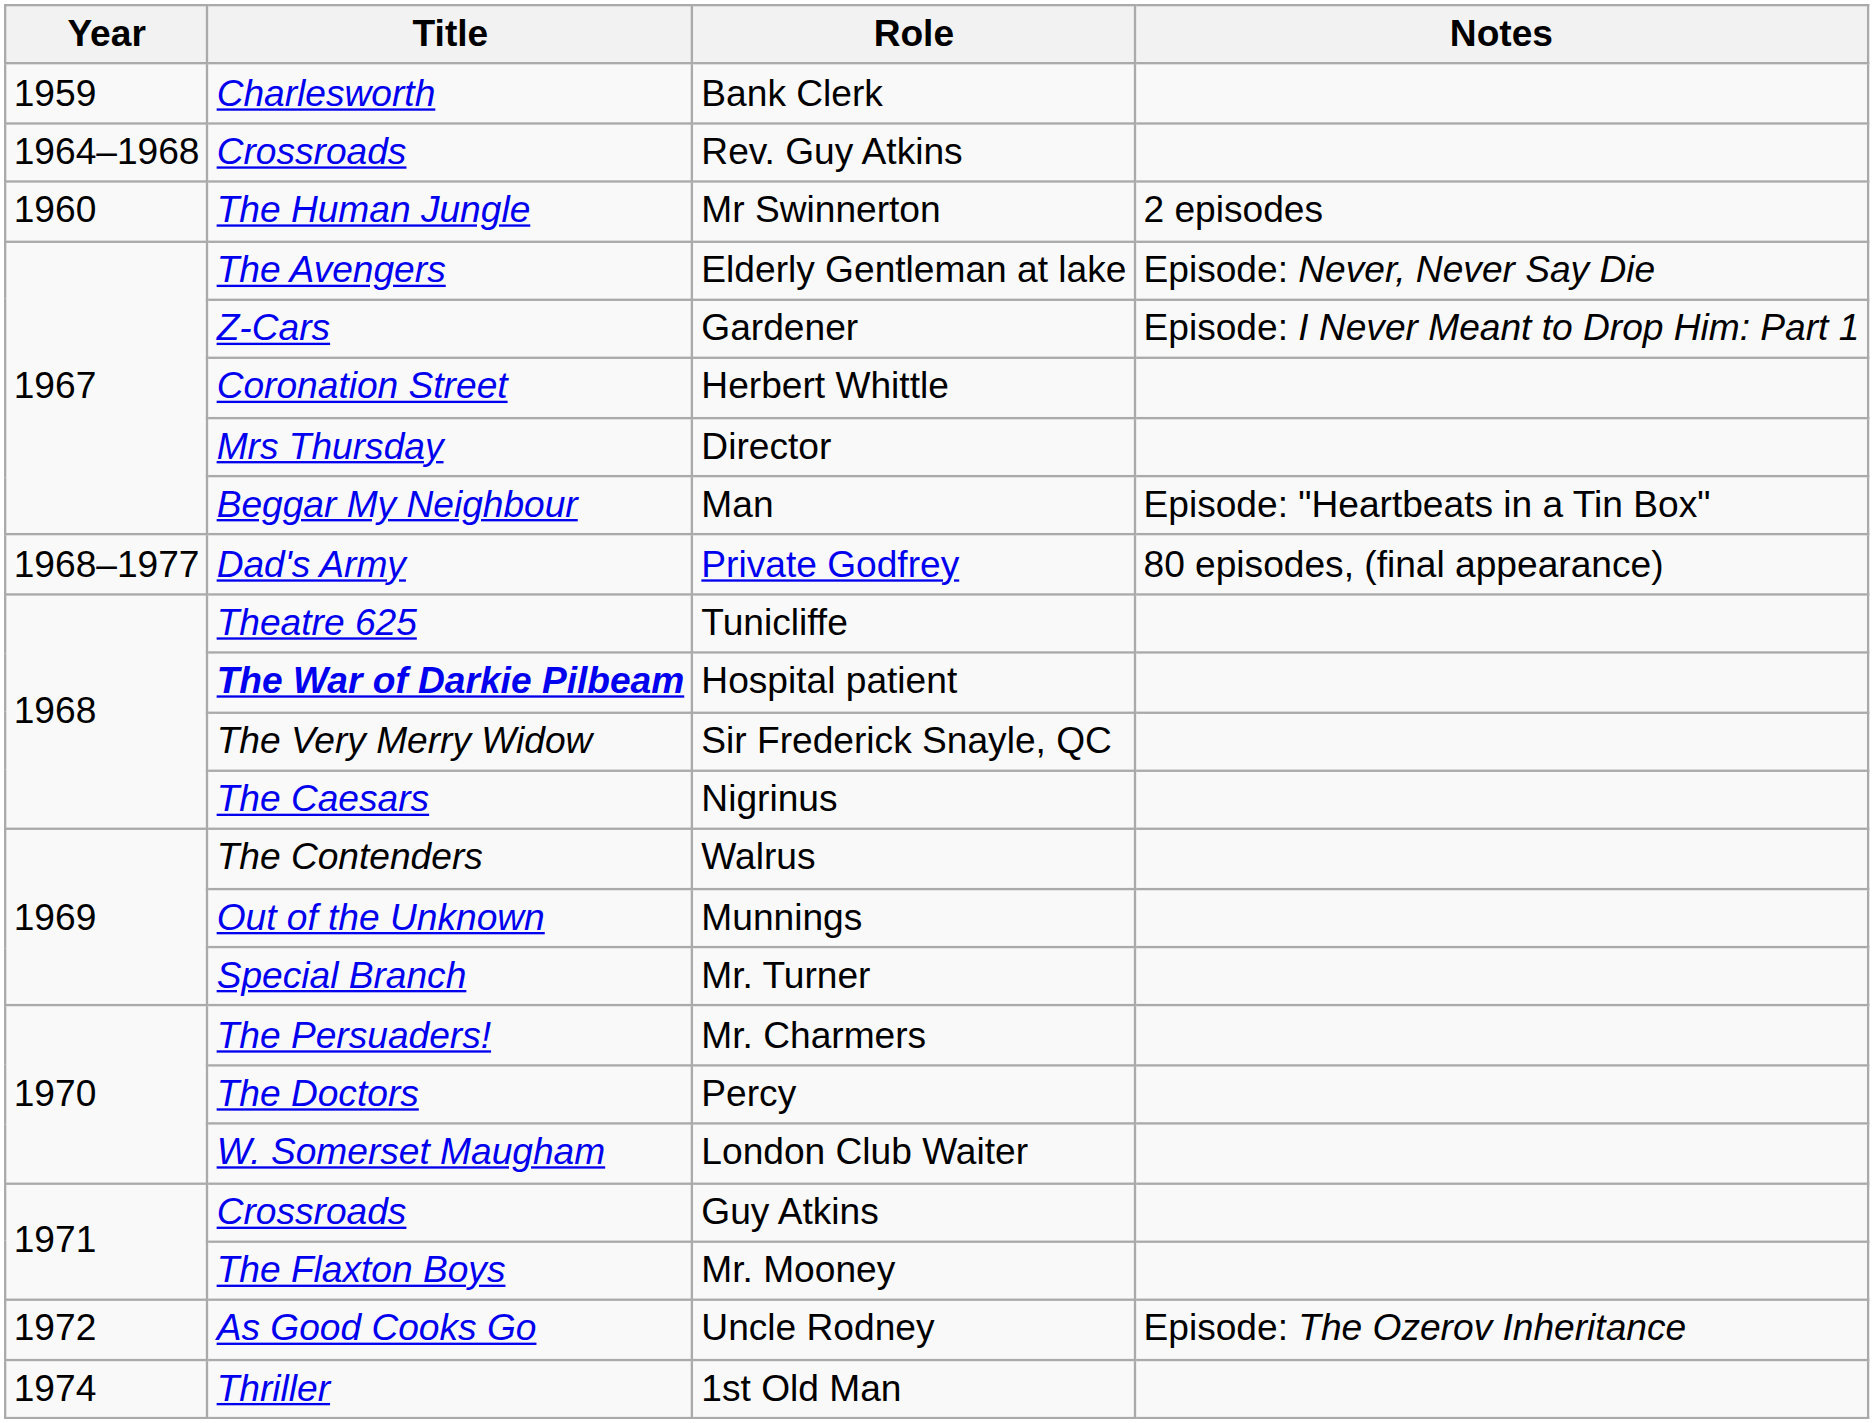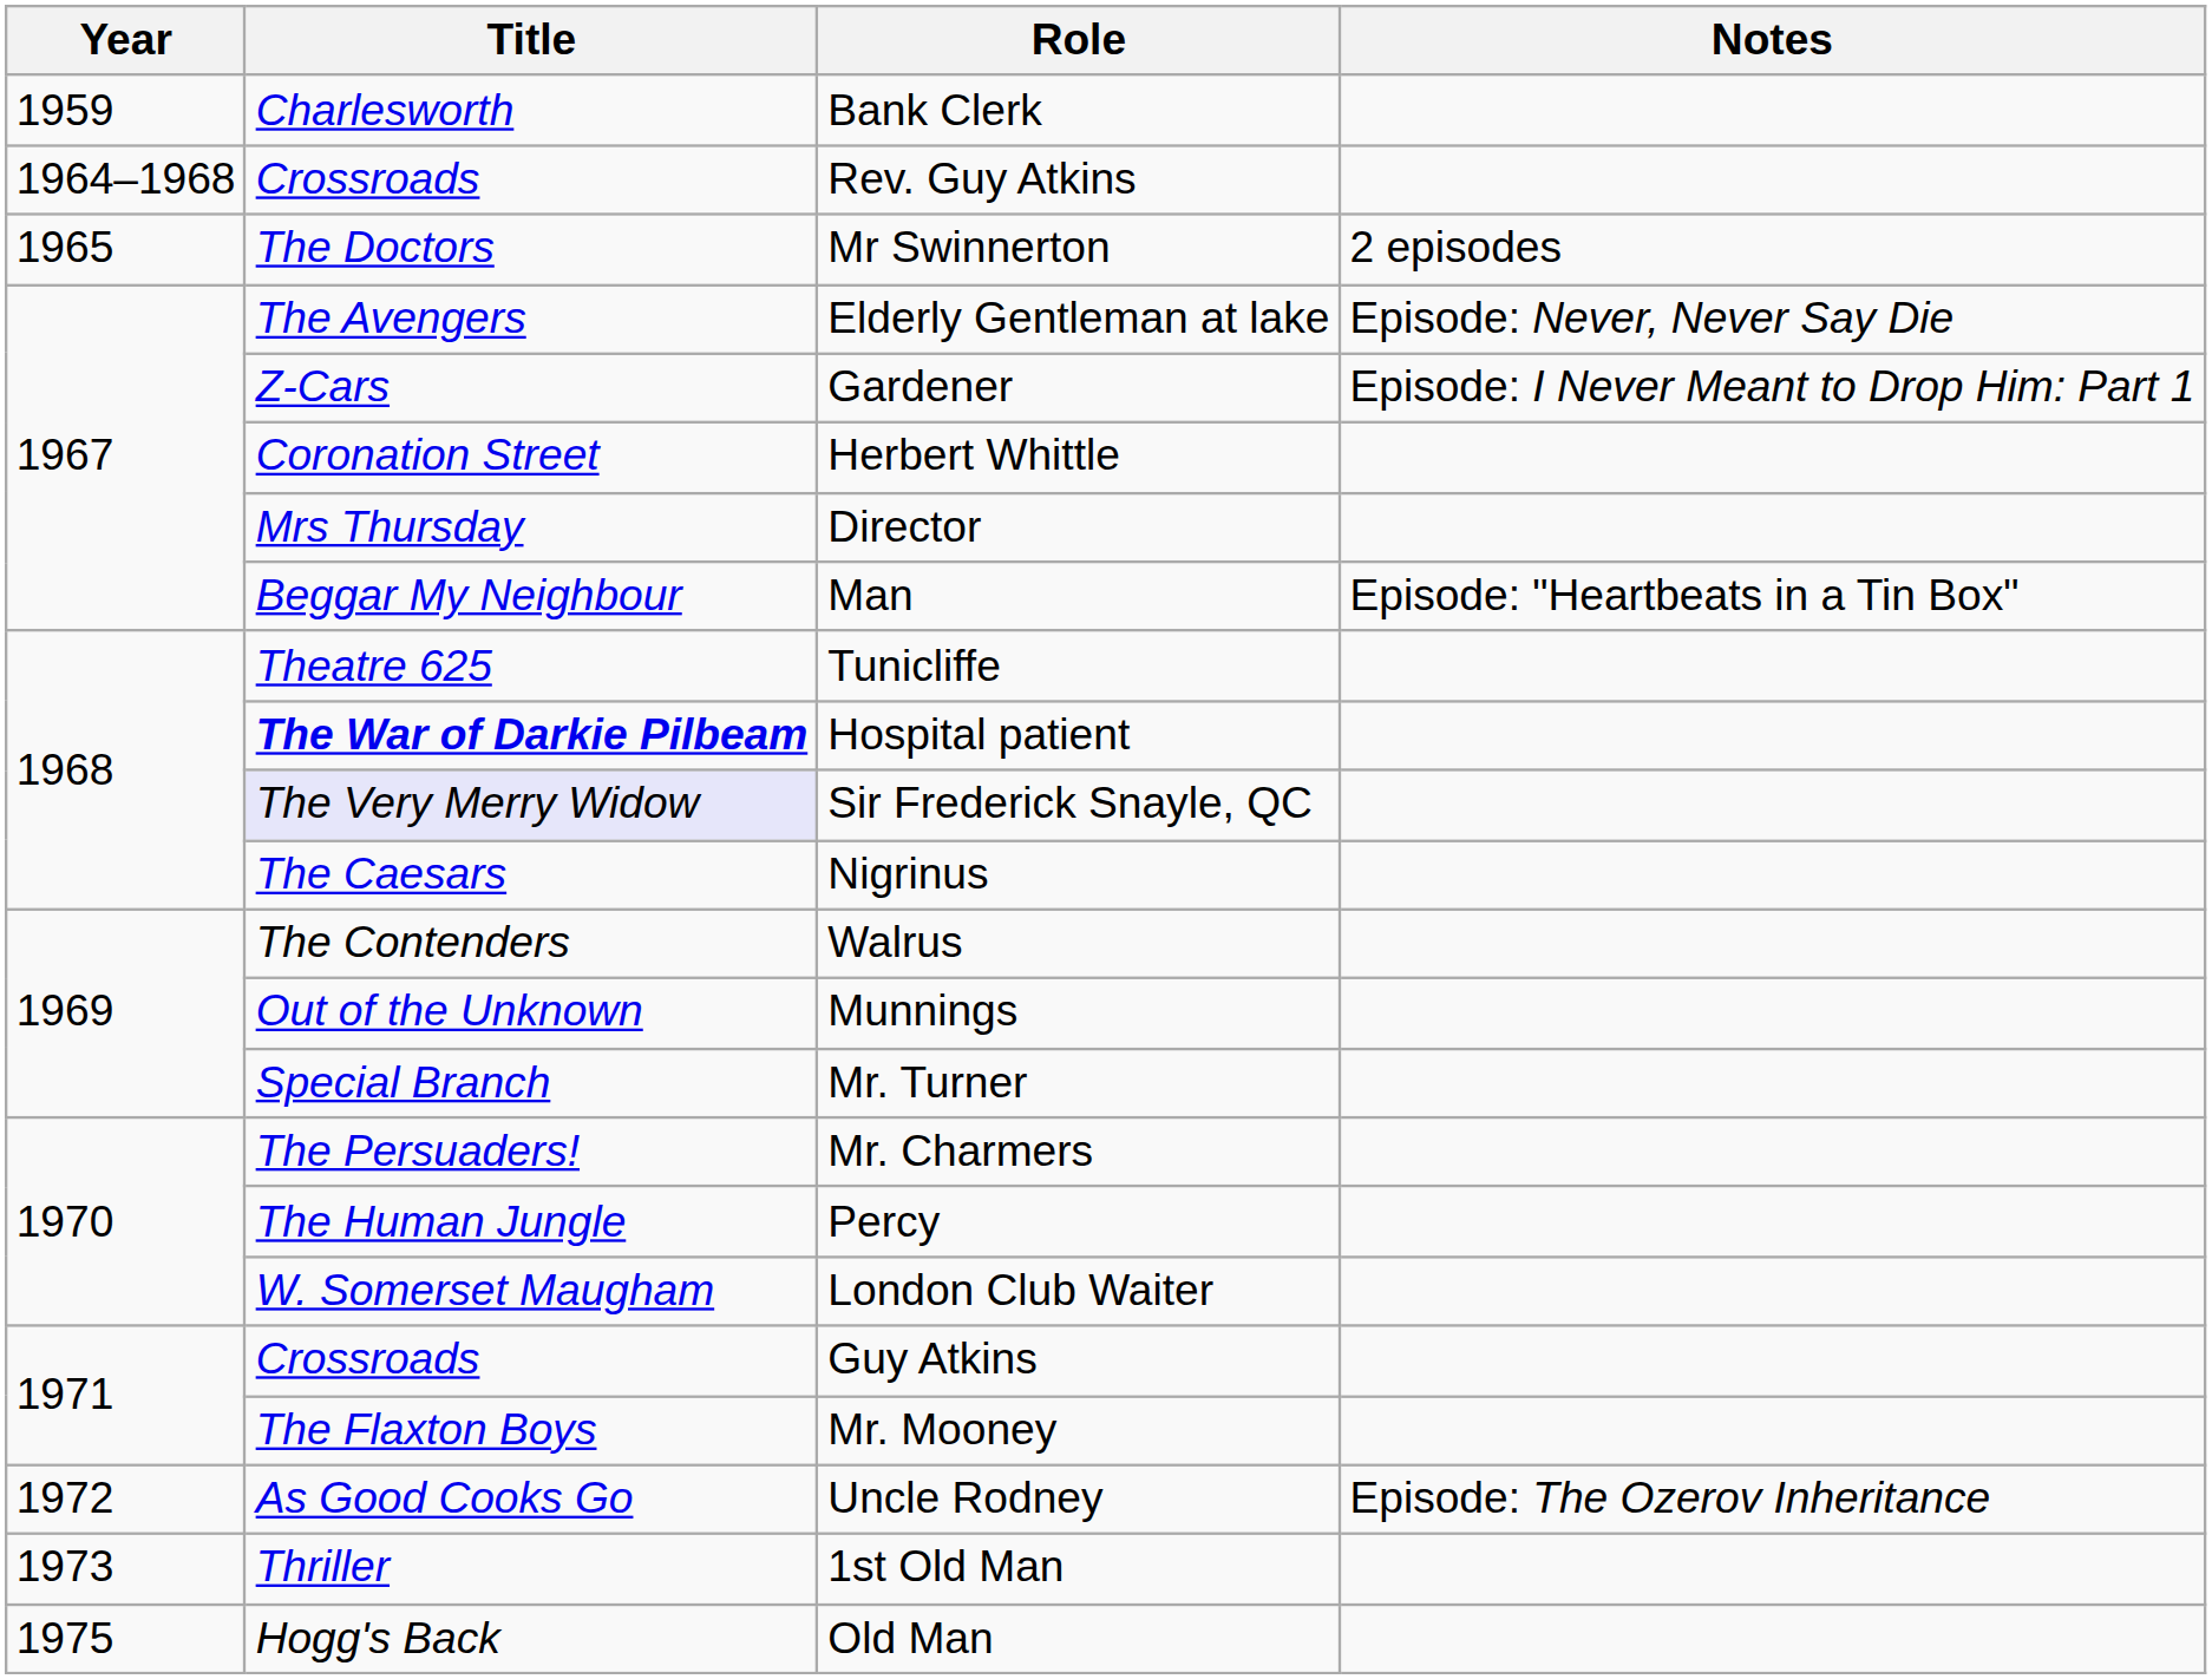Mr Swinnerton | Year: 1960 -> 1965
Mr Swinnerton | Title: The Human Jungle -> The Doctors
- row: 1968–1977 | Dad's Army | Private Godfrey | 80 episodes, (final appearance)
Sir Frederick Snayle, QC | Title: no background -> lavender background
Percy | Title: The Doctors -> The Human Jungle
1st Old Man | Year: 1974 -> 1973
+ row: 1975 | Hogg's Back | Old Man
